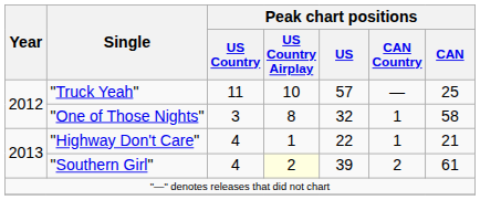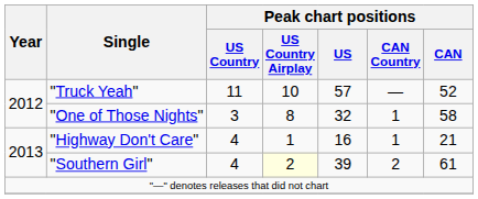"Truck Yeah" | Peak chart positions / CAN: 25 -> 52
"Highway Don't Care" | Peak chart positions / US: 22 -> 16
